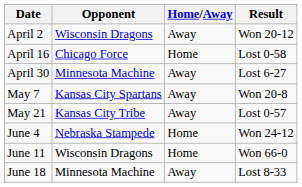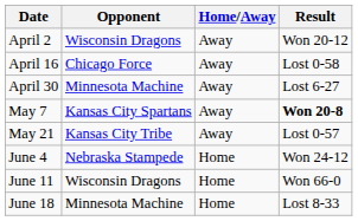April 16 | Home/Away: Home -> Away
May 7 | Result: normal -> bold
June 18 | Home/Away: Away -> Home
